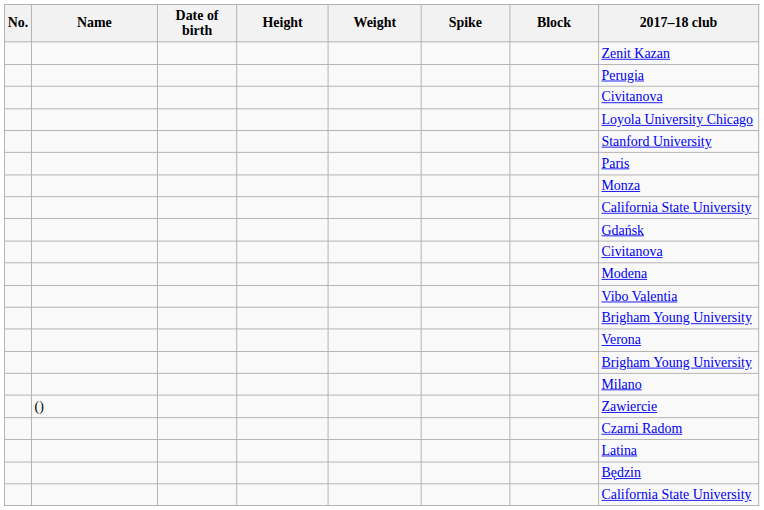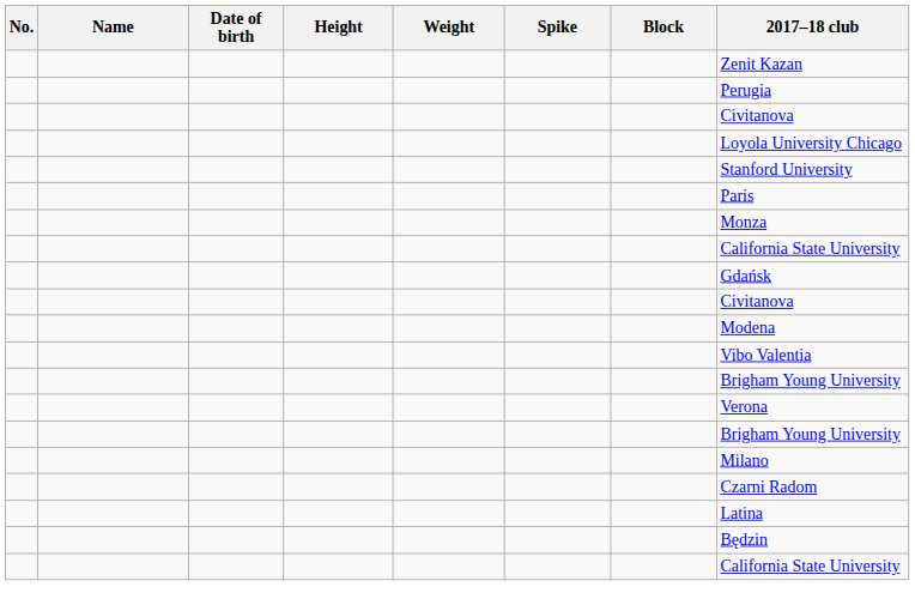- row: () | Zawiercie
